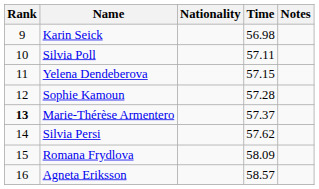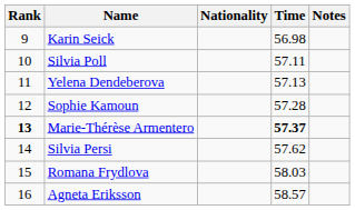Yelena Dendeberova | Time: 57.15 -> 57.13
Marie-Thérèse Armentero | Time: normal -> bold
Romana Frydlova | Time: 58.09 -> 58.03
